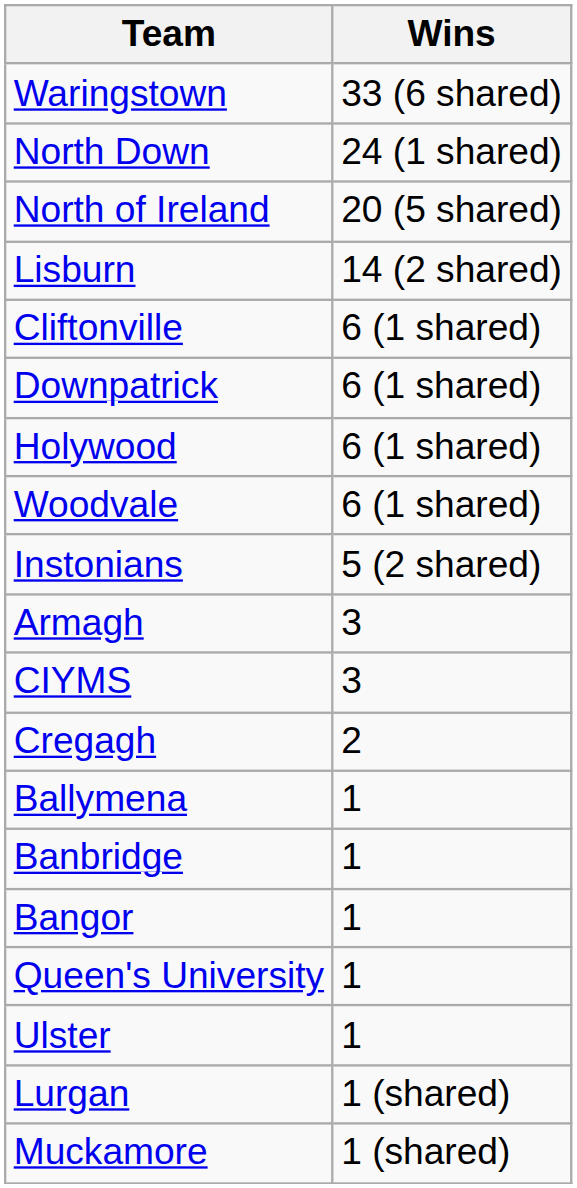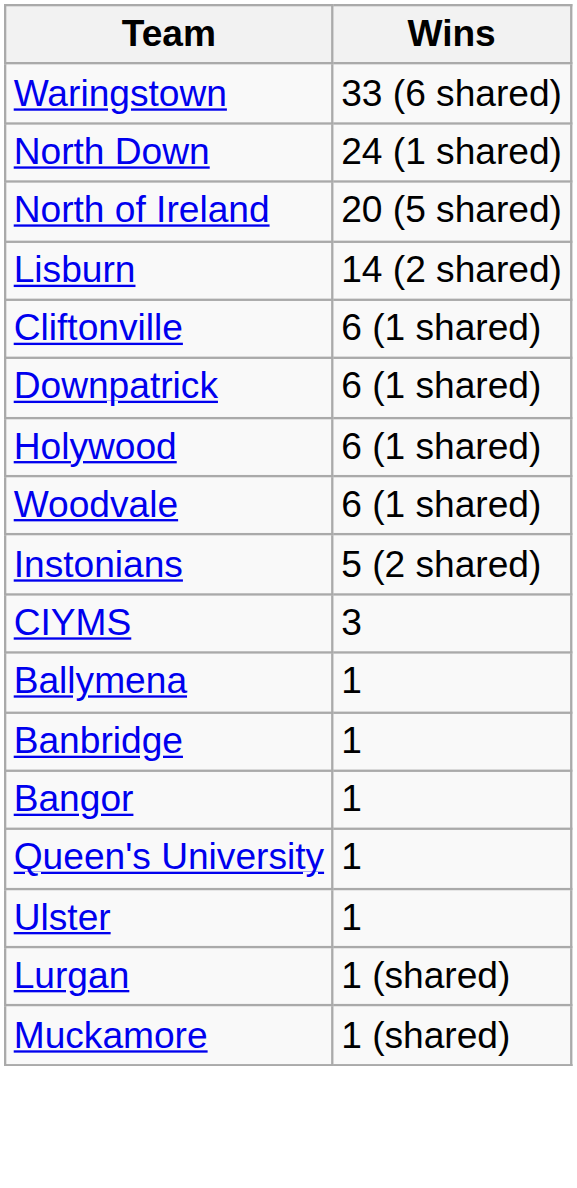- row: Armagh | 3
- row: Cregagh | 2
